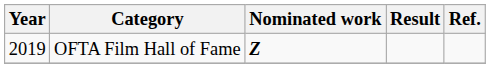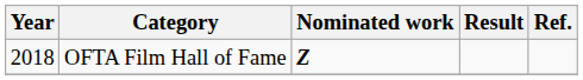OFTA Film Hall of Fame | Year: 2019 -> 2018
